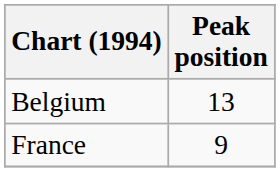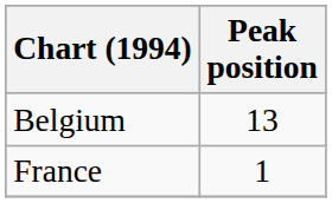France | Peak position: 9 -> 1
